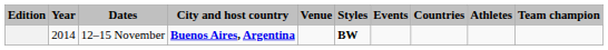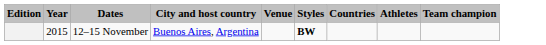- column: Events
12–15 November | Year: 2014 -> 2015
12–15 November | City and host country: bold -> normal
